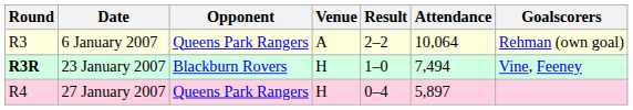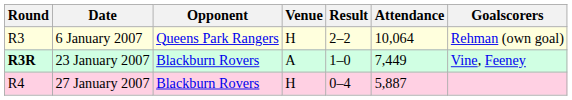6 January 2007 | Venue: A -> H
23 January 2007 | Venue: H -> A
23 January 2007 | Attendance: 7,494 -> 7,449
27 January 2007 | Opponent: Queens Park Rangers -> Blackburn Rovers
27 January 2007 | Attendance: 5,897 -> 5,887
